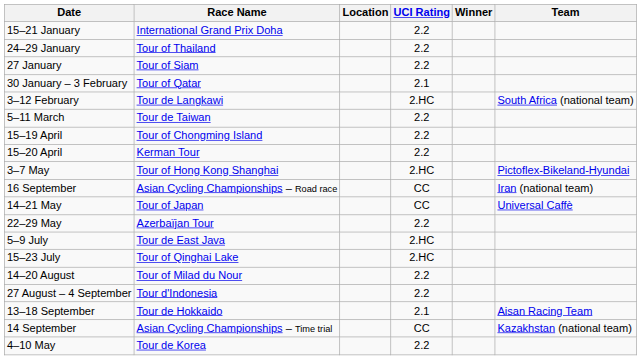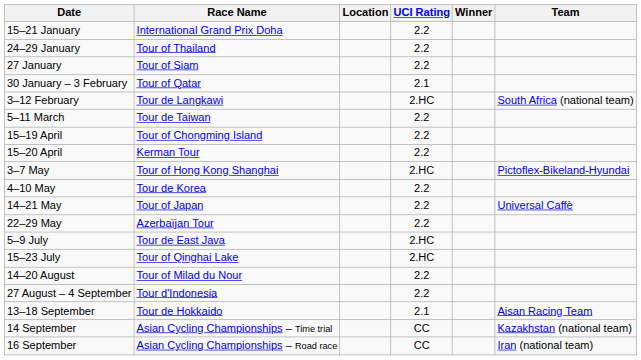rows swapped: 4–10 May <-> 16 September
14–21 May | UCI Rating: CC -> 2.2
